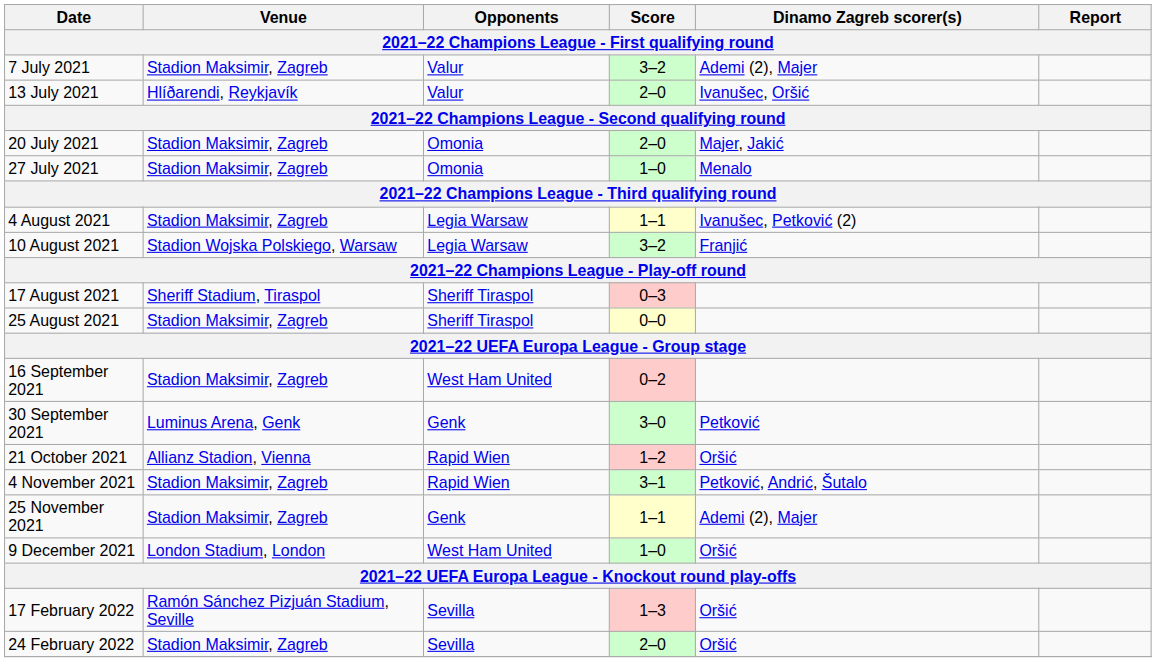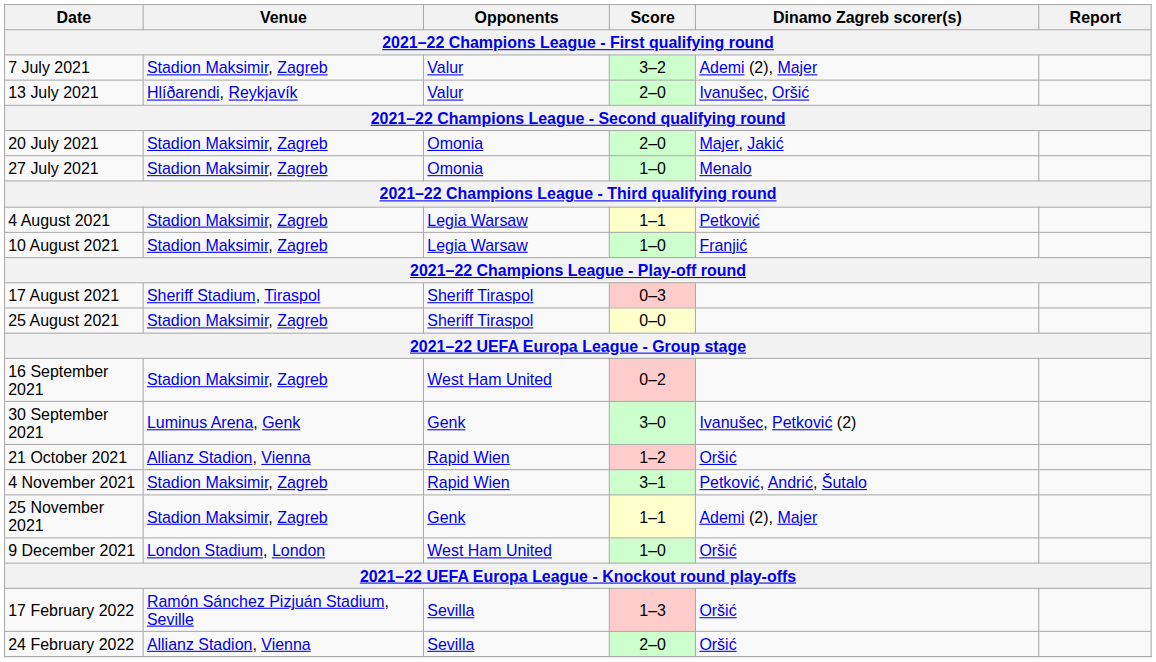4 August 2021 | Dinamo Zagreb scorer(s): Ivanušec, Petković (2) -> Petković
10 August 2021 | Venue: Stadion Wojska Polskiego, Warsaw -> Stadion Maksimir, Zagreb
10 August 2021 | Score: 3–2 -> 1–0
30 September 2021 | Dinamo Zagreb scorer(s): Petković -> Ivanušec, Petković (2)
24 February 2022 | Venue: Stadion Maksimir, Zagreb -> Allianz Stadion, Vienna
